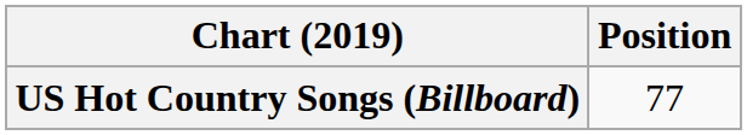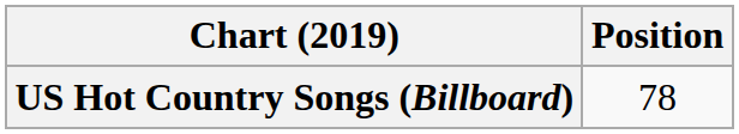US Hot Country Songs (Billboard) | Position: 77 -> 78
